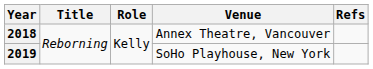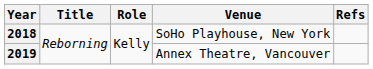2018 | Venue: Annex Theatre, Vancouver -> SoHo Playhouse, New York
2019 | Venue: SoHo Playhouse, New York -> Annex Theatre, Vancouver
